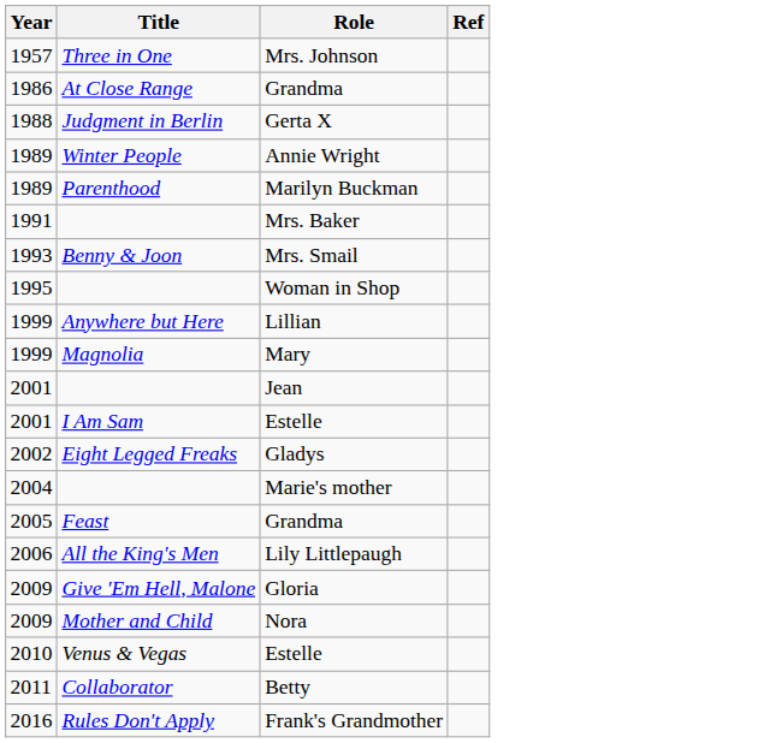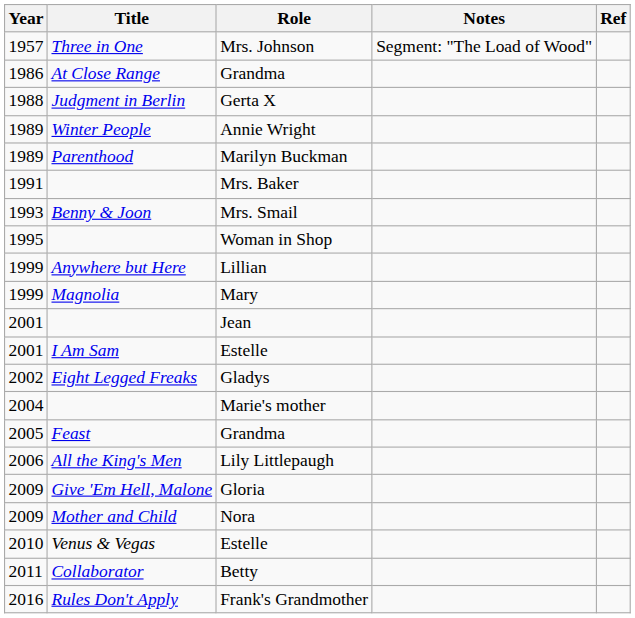+ column: Notes | Segment: "The Load of Wood"
